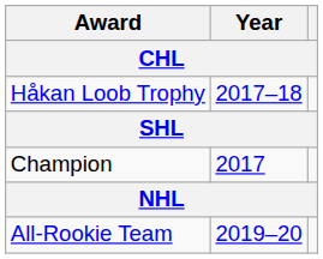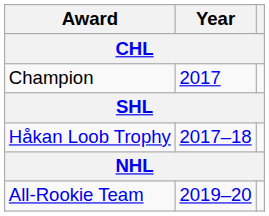rows swapped: Champion <-> Håkan Loob Trophy
